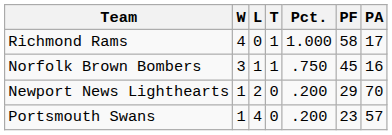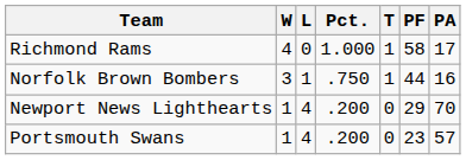columns swapped: T <-> Pct.
Norfolk Brown Bombers | PF: 45 -> 44
Newport News Lighthearts | L: 2 -> 4
